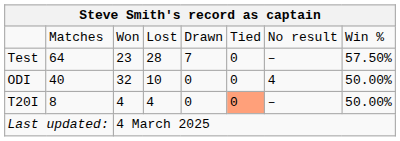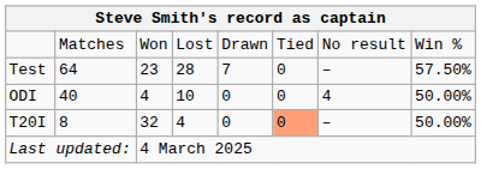ODI | column 3: 32 -> 4
T20I | column 3: 4 -> 32
